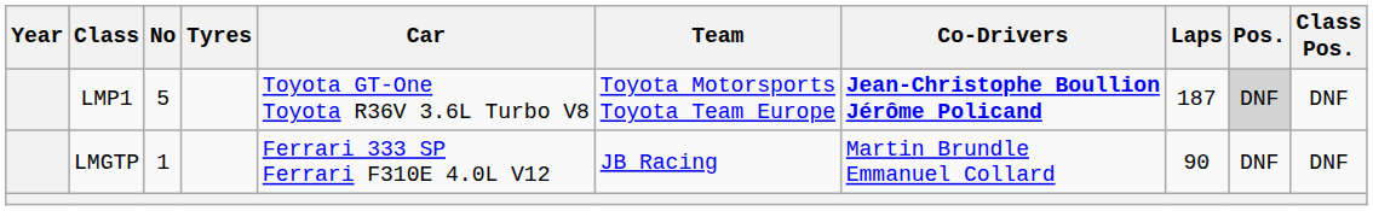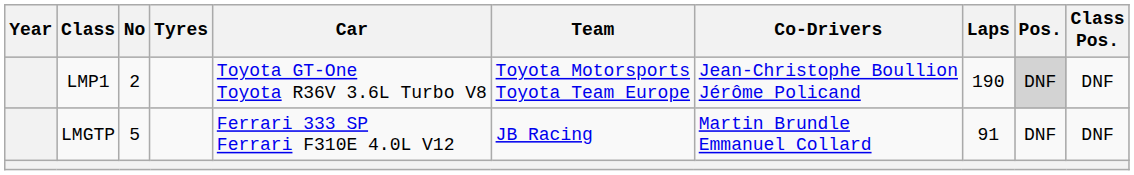LMP1 | No: 5 -> 2
LMP1 | Co-Drivers: bold -> normal
LMP1 | Laps: 187 -> 190
LMGTP | No: 1 -> 5
LMGTP | Laps: 90 -> 91
